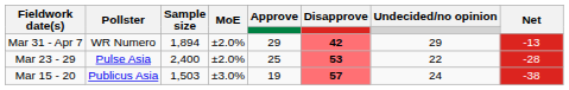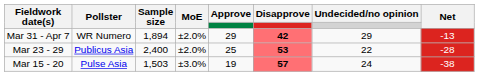Mar 23 - 29 | Pollster: Pulse Asia -> Publicus Asia
Mar 15 - 20 | Pollster: Publicus Asia -> Pulse Asia
